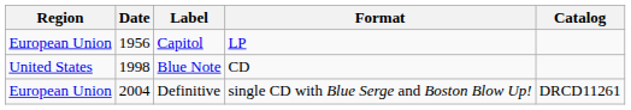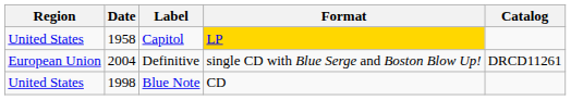Capitol | Region: European Union -> United States
Capitol | Date: 1956 -> 1958
Capitol | Format: no background -> gold background
rows swapped: Definitive <-> Blue Note
